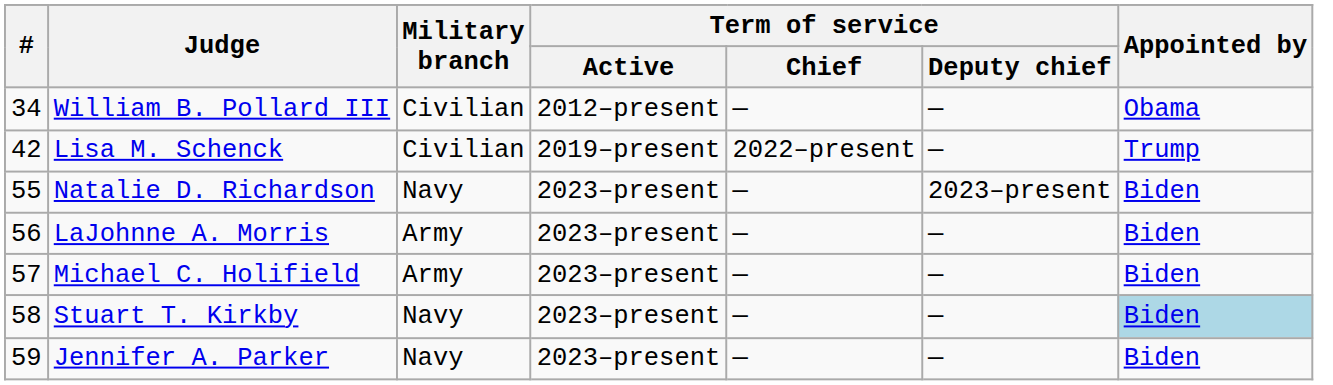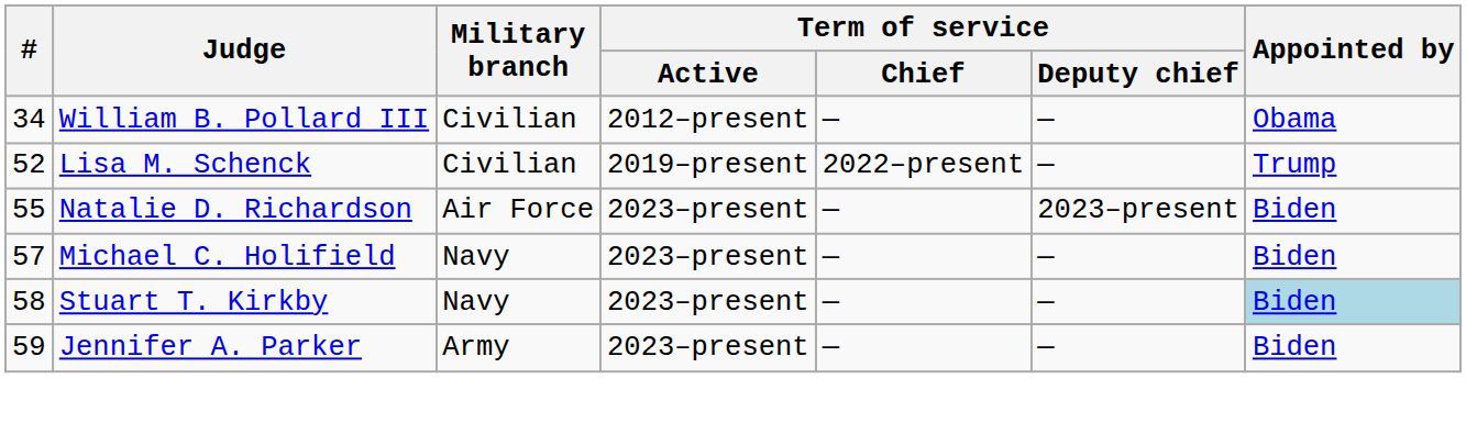Lisa M. Schenck | #: 42 -> 52
Natalie D. Richardson | Military branch: Navy -> Air Force
- row: 56 | LaJohnne A. Morris | Army | 2023–present | — | — | Biden
Michael C. Holifield | Military branch: Army -> Navy
Jennifer A. Parker | Military branch: Navy -> Army
